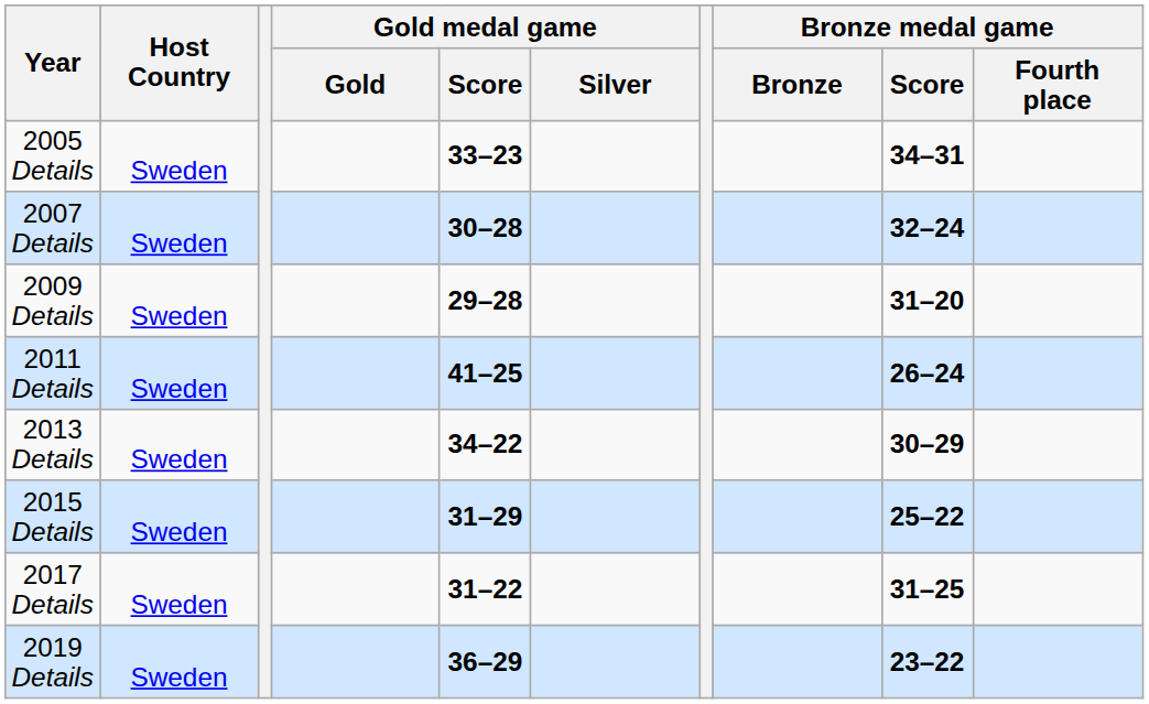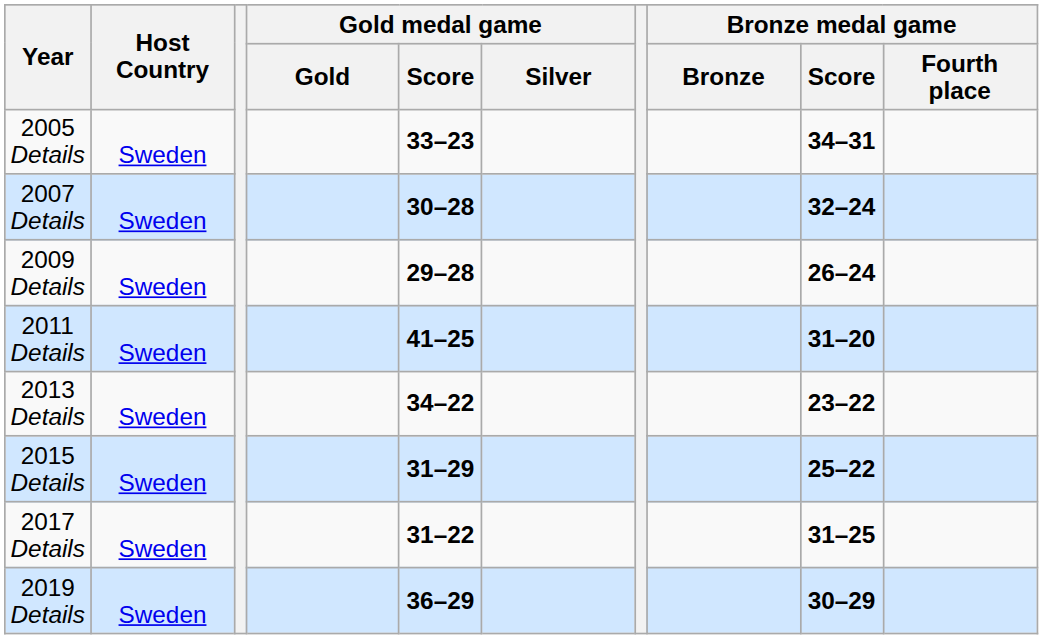2009 Details | Bronze medal game / Score: 31–20 -> 26–24
2011 Details | Bronze medal game / Score: 26–24 -> 31–20
2013 Details | Bronze medal game / Score: 30–29 -> 23–22
2019 Details | Bronze medal game / Score: 23–22 -> 30–29
